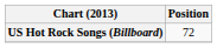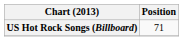US Hot Rock Songs (Billboard) | Position: 72 -> 71
